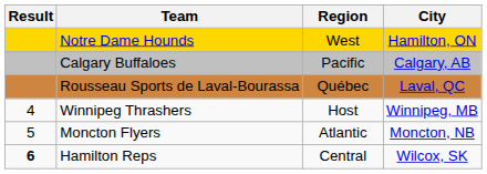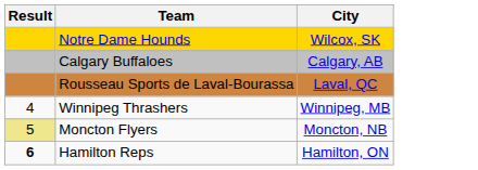- column: Region | West | Pacific | Québec | Host | Atlantic | Central
Notre Dame Hounds | City: Hamilton, ON -> Wilcox, SK
Moncton Flyers | Result: no background -> khaki background
Hamilton Reps | City: Wilcox, SK -> Hamilton, ON
